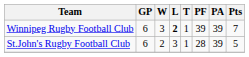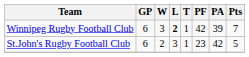Winnipeg Rugby Football Club | PF: 39 -> 42
St.John's Rugby Football Club | PF: 28 -> 23
St.John's Rugby Football Club | PA: 39 -> 42
